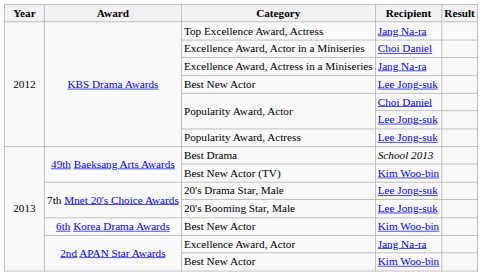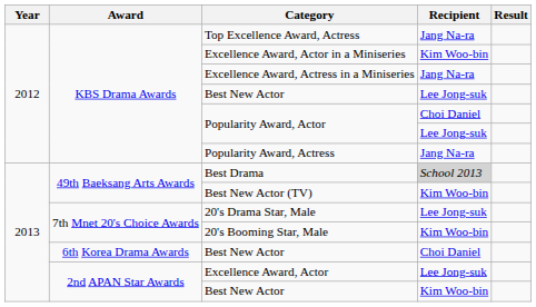Excellence Award, Actor in a Miniseries | Recipient: Choi Daniel -> Kim Woo-bin
Popularity Award, Actress | Recipient: Lee Jong-suk -> Jang Na-ra
Best Drama | Recipient: no background -> lightgrey background
20's Booming Star, Male | Recipient: Lee Jong-suk -> Kim Woo-bin
6th Korea Drama Awards / Best New Actor | Recipient: Kim Woo-bin -> Choi Daniel
Excellence Award, Actor | Recipient: Jang Na-ra -> Lee Jong-suk
